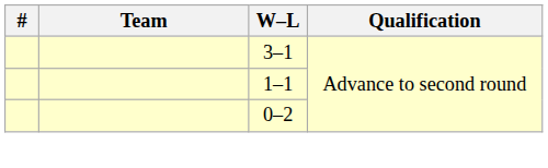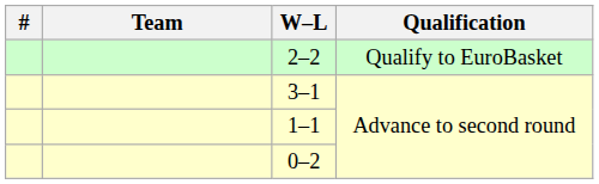+ row: 2–2 | Qualify to EuroBasket
